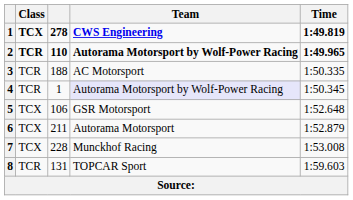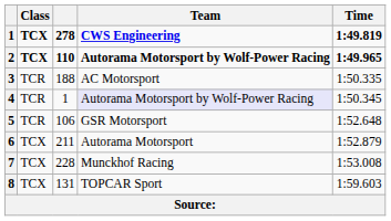2 | Class: TCR -> TCX
5 | Class: TCX -> TCR
8 | Class: TCR -> TCX
